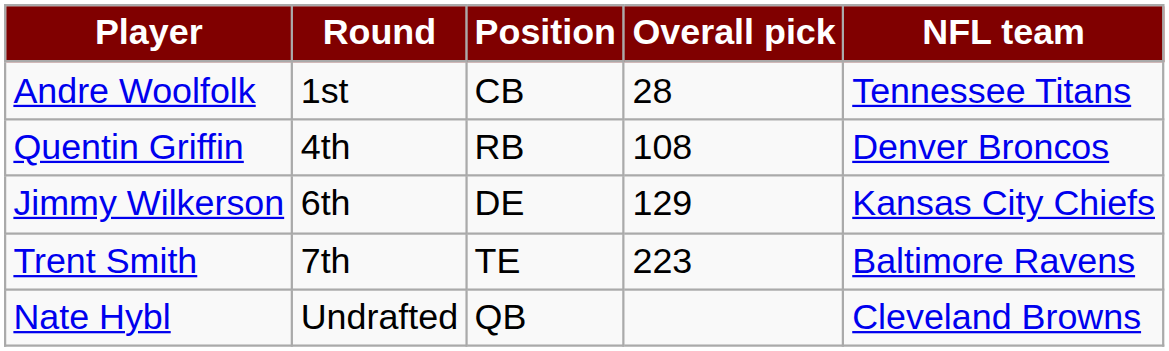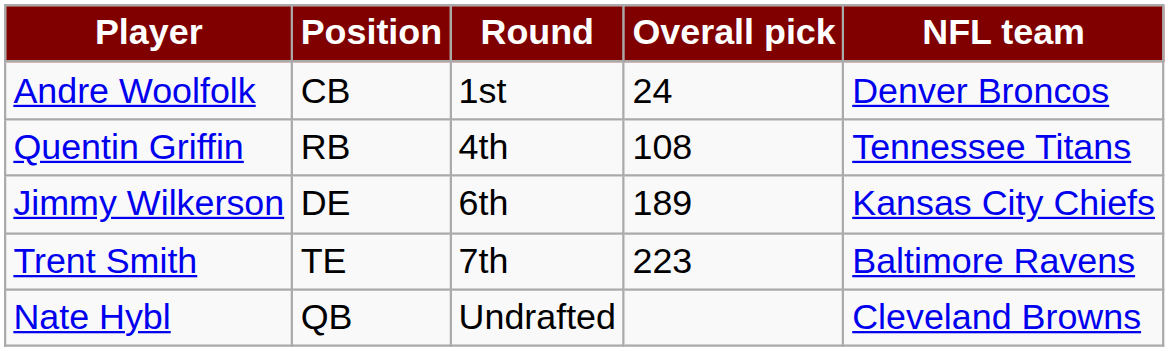columns swapped: Position <-> Round
Andre Woolfolk | Overall pick: 28 -> 24
Andre Woolfolk | NFL team: Tennessee Titans -> Denver Broncos
Quentin Griffin | NFL team: Denver Broncos -> Tennessee Titans
Jimmy Wilkerson | Overall pick: 129 -> 189
